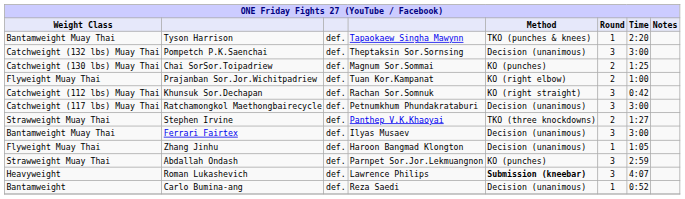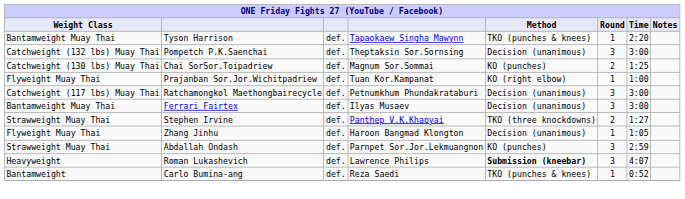Prajanban Sor.Jor.Wichitpadriew | Round: 2 -> 1
- row: Catchweight (112 lbs) Muay Thai | Khunsuk Sor.Dechapan | def. | Rachan Sor.Somnuk | KO (right straight) | 3 | 0:42
rows swapped: Ferrari Fairtex <-> Stephen Irvine
Carlo Bumina-ang | Method: Decision (unanimous) -> TKO (punches & knees)
